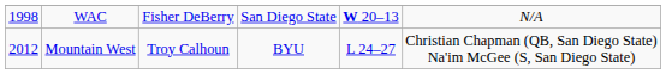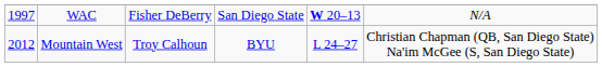WAC | column 1: 1998 -> 1997
